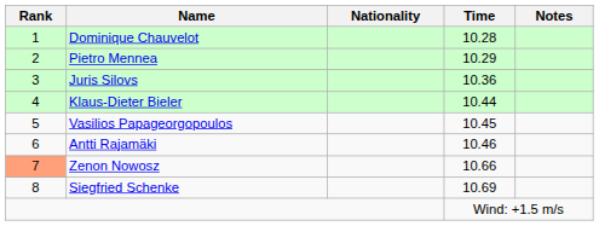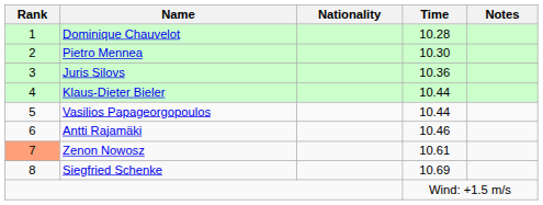Pietro Mennea | Time: 10.29 -> 10.30
Vasilios Papageorgopoulos | Time: 10.45 -> 10.44
Zenon Nowosz | Time: 10.66 -> 10.61
